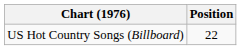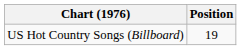US Hot Country Songs (Billboard) | Position: 22 -> 19
